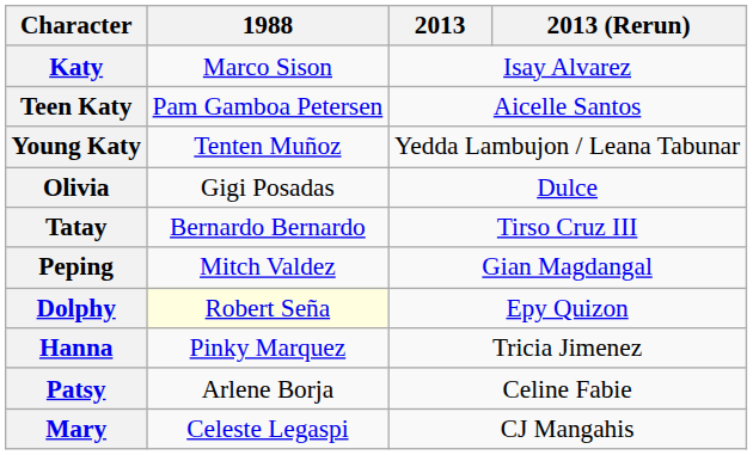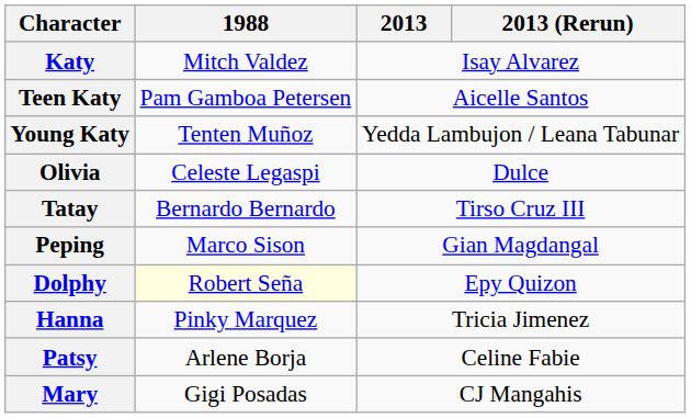Katy | 1988: Marco Sison -> Mitch Valdez
Olivia | 1988: Gigi Posadas -> Celeste Legaspi
Peping | 1988: Mitch Valdez -> Marco Sison
Mary | 1988: Celeste Legaspi -> Gigi Posadas
